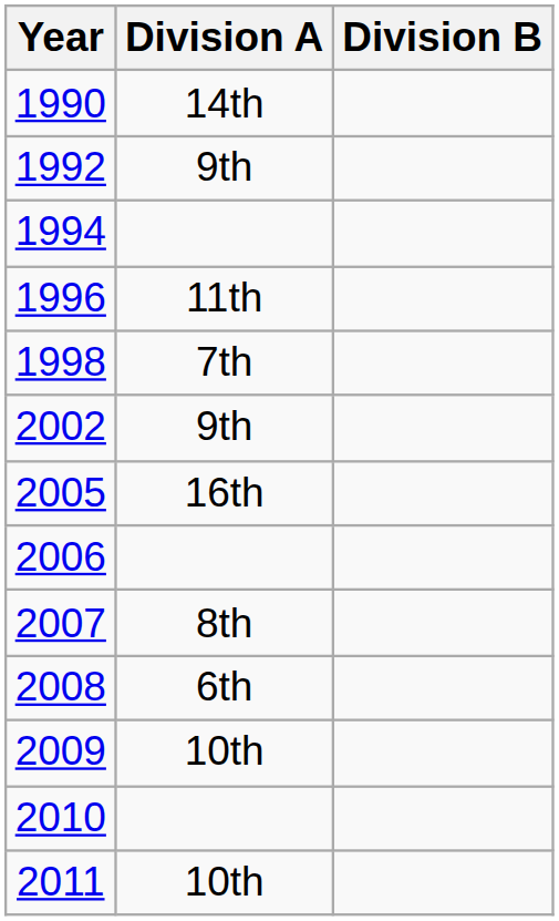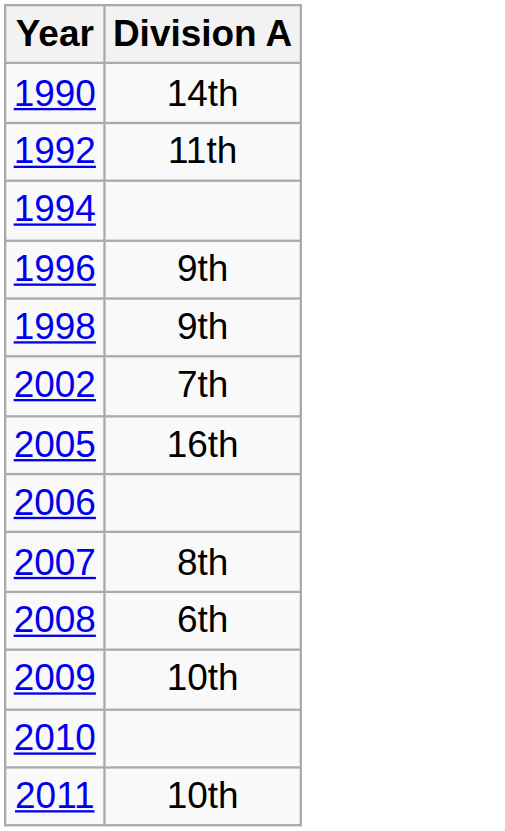- column: Division B
1992 | Division A: 9th -> 11th
1996 | Division A: 11th -> 9th
1998 | Division A: 7th -> 9th
2002 | Division A: 9th -> 7th
